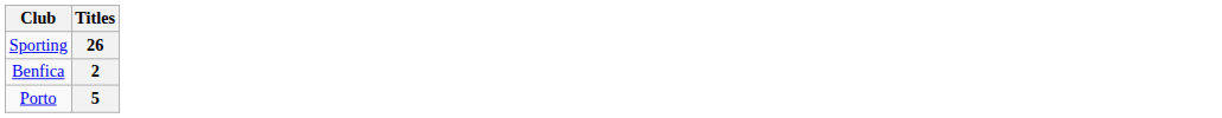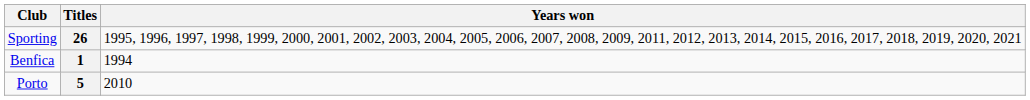+ column: Years won | 1995, 1996, 1997, 1998, 1999, 2000, 2001, 2002, 2003, 2004, 2005, 2006, 2007, 2008, 2009, 2011, 2012, 2013, 2014, 2015, 2016, 2017, 2018, 2019, 2020, 2021 | 1994 | 2010
Benfica | Titles: 2 -> 1
